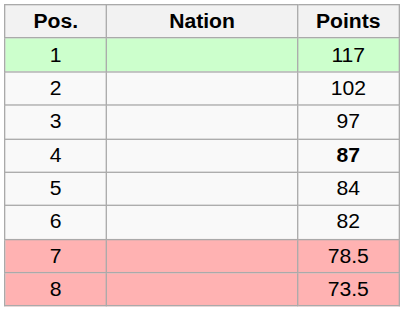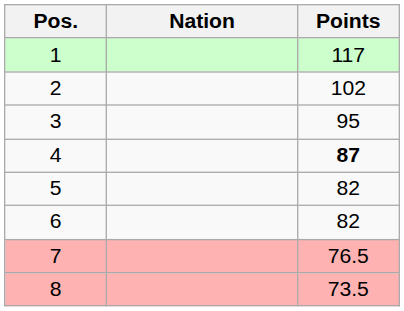3 | Points: 97 -> 95
5 | Points: 84 -> 82
7 | Points: 78.5 -> 76.5
